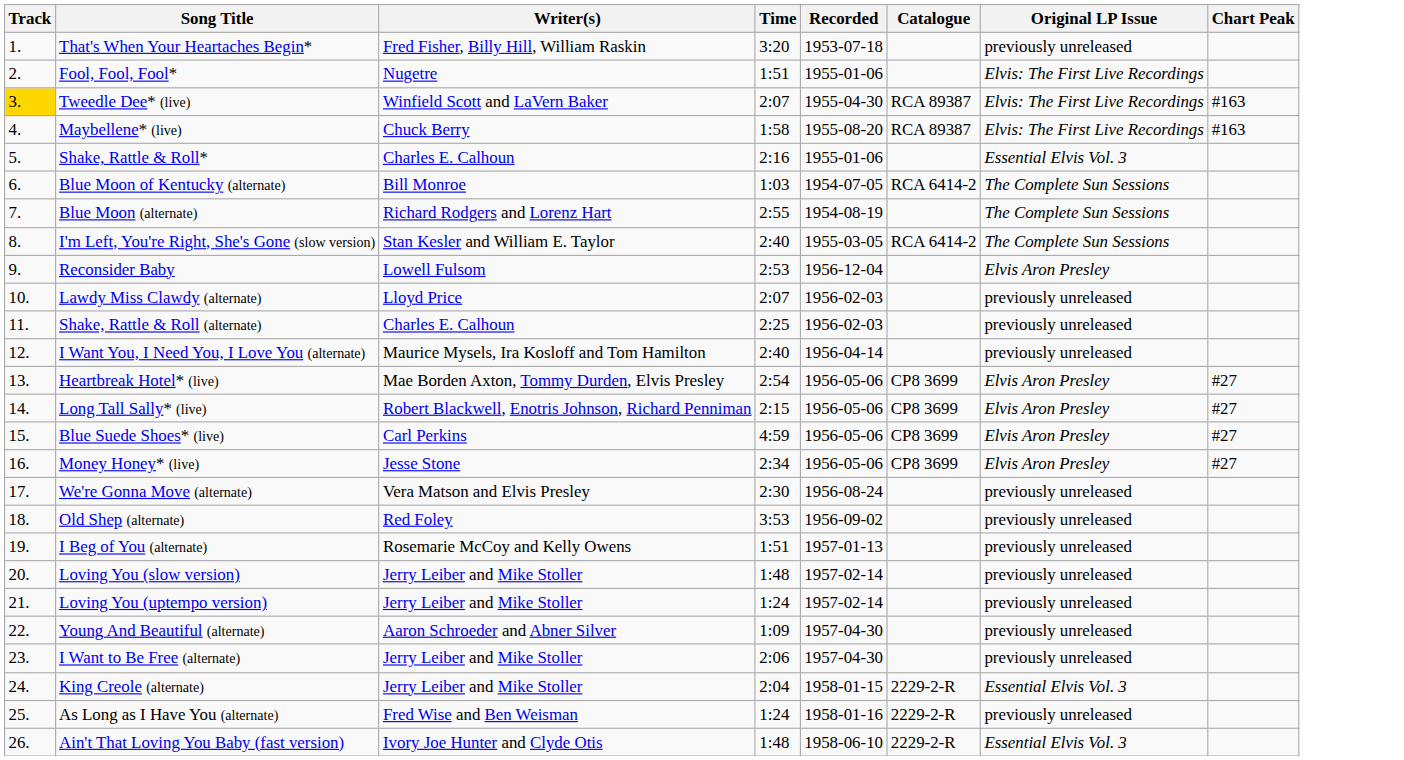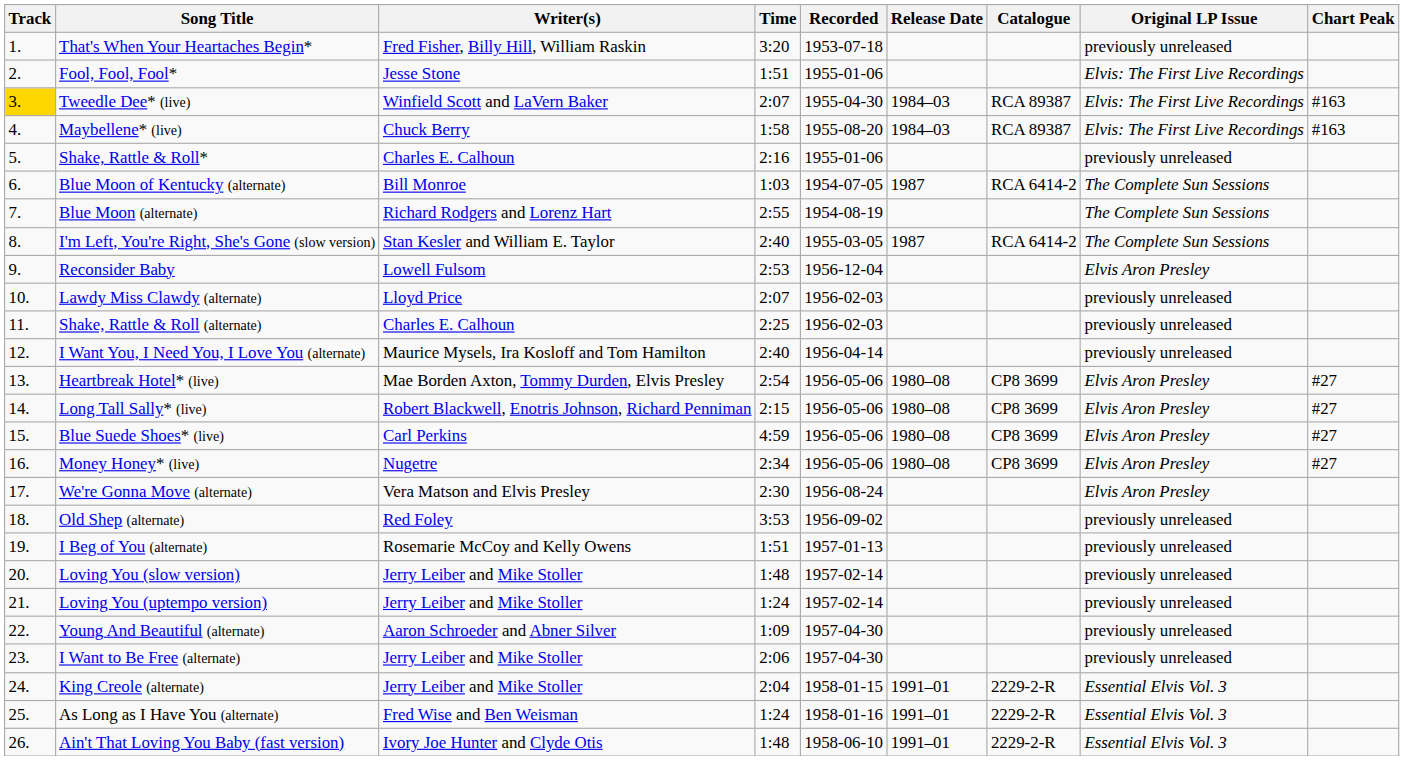+ column: Release Date | 1984–03 | 1984–03 | 1987 | 1987 | 1980–08 | 1980–08 | 1980–08 | 1980–08 | 1991–01 | 1991–01 | 1991–01
Fool, Fool, Fool* | Writer(s): Nugetre -> Jesse Stone
Shake, Rattle & Roll* | Original LP Issue: Essential Elvis Vol. 3 -> previously unreleased
Money Honey* (live) | Writer(s): Jesse Stone -> Nugetre
We're Gonna Move (alternate) | Original LP Issue: previously unreleased -> Elvis Aron Presley
As Long as I Have You (alternate) | Original LP Issue: previously unreleased -> Essential Elvis Vol. 3
